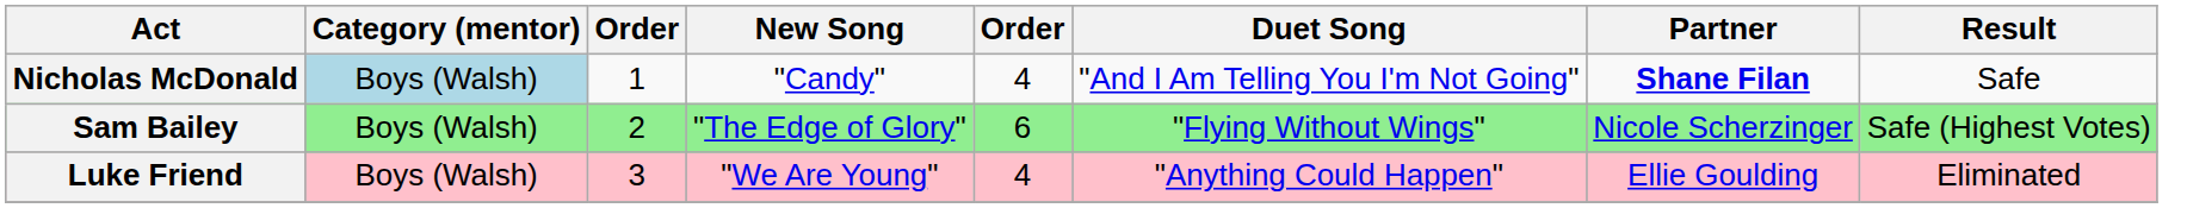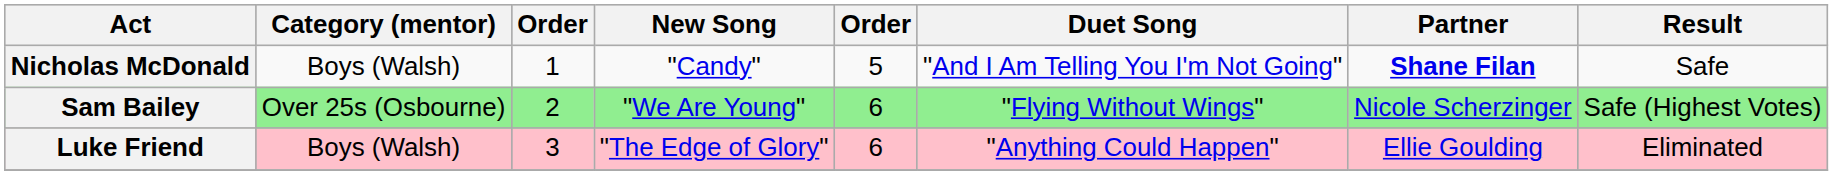Nicholas McDonald | Category (mentor): lightblue background -> no background
Nicholas McDonald | column 5: 4 -> 5
Sam Bailey | Category (mentor): Boys (Walsh) -> Over 25s (Osbourne)
Sam Bailey | New Song: "The Edge of Glory" -> "We Are Young"
Luke Friend | New Song: "We Are Young" -> "The Edge of Glory"
Luke Friend | column 5: 4 -> 6
